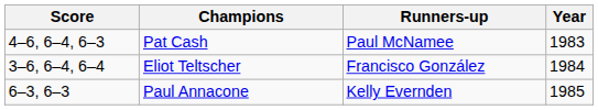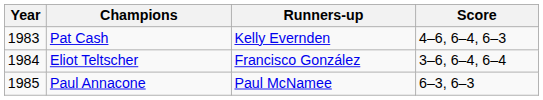columns swapped: Year <-> Score
Pat Cash | Runners-up: Paul McNamee -> Kelly Evernden
Paul Annacone | Runners-up: Kelly Evernden -> Paul McNamee
